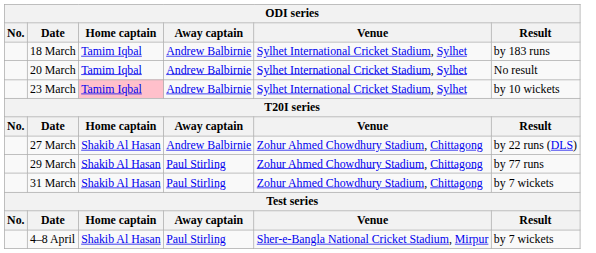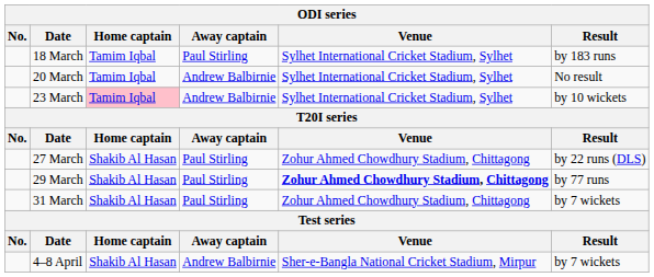18 March | Away captain: Andrew Balbirnie -> Paul Stirling
27 March | Away captain: Andrew Balbirnie -> Paul Stirling
29 March | Venue: normal -> bold
4–8 April | Away captain: Paul Stirling -> Andrew Balbirnie
